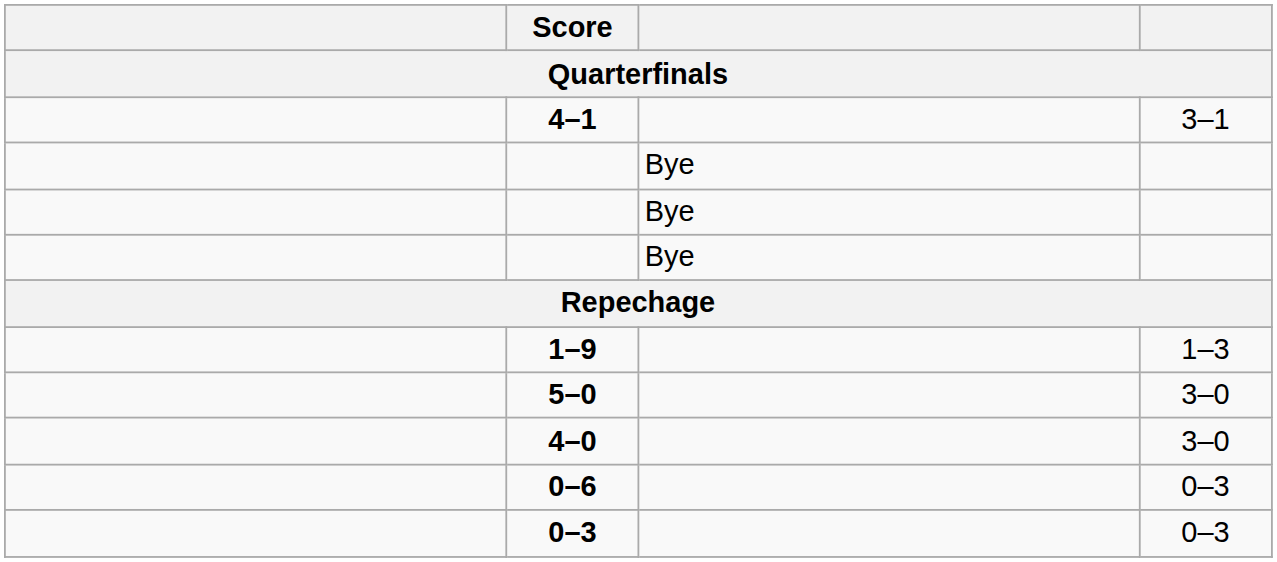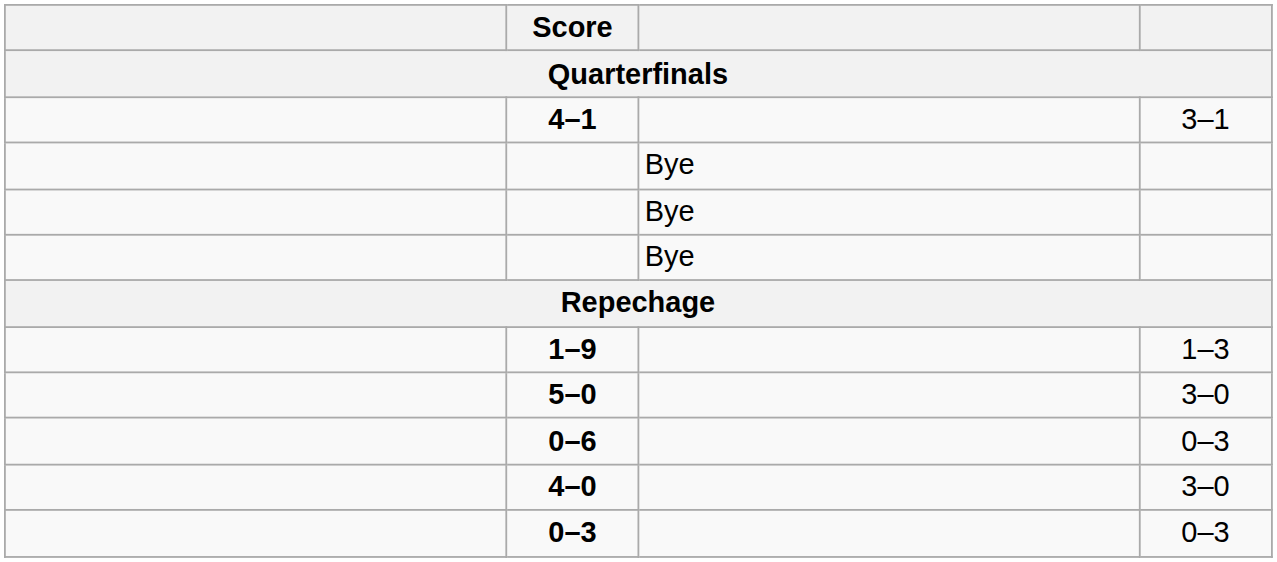rows swapped: 0–6 <-> 4–0
